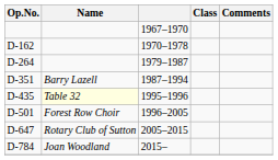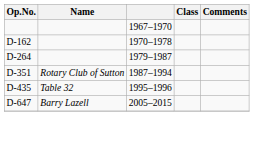D-351 | Name: Barry Lazell -> Rotary Club of Sutton
D-435 | Name: lightyellow background -> no background
- row: D-501 | Forest Row Choir | 1996–2005
D-647 | Name: Rotary Club of Sutton -> Barry Lazell
- row: D-784 | Joan Woodland | 2015–
